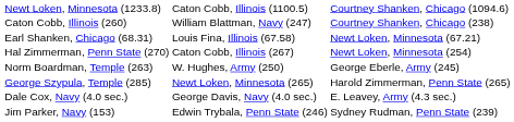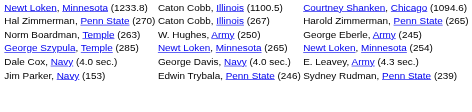- row: Caton Cobb, Illinois (260) | William Blattman, Navy (247) | Courtney Shanken, Chicago (238)
- row: Earl Shanken, Chicago (68.31) | Louis Fina, Illinois (67.58) | Newt Loken, Minnesota (67.21)
Hal Zimmerman, Penn State (270) | column 4: Newt Loken, Minnesota (254) -> Harold Zimmerman, Penn State (265)
George Szypula, Temple (285) | column 4: Harold Zimmerman, Penn State (265) -> Newt Loken, Minnesota (254)
